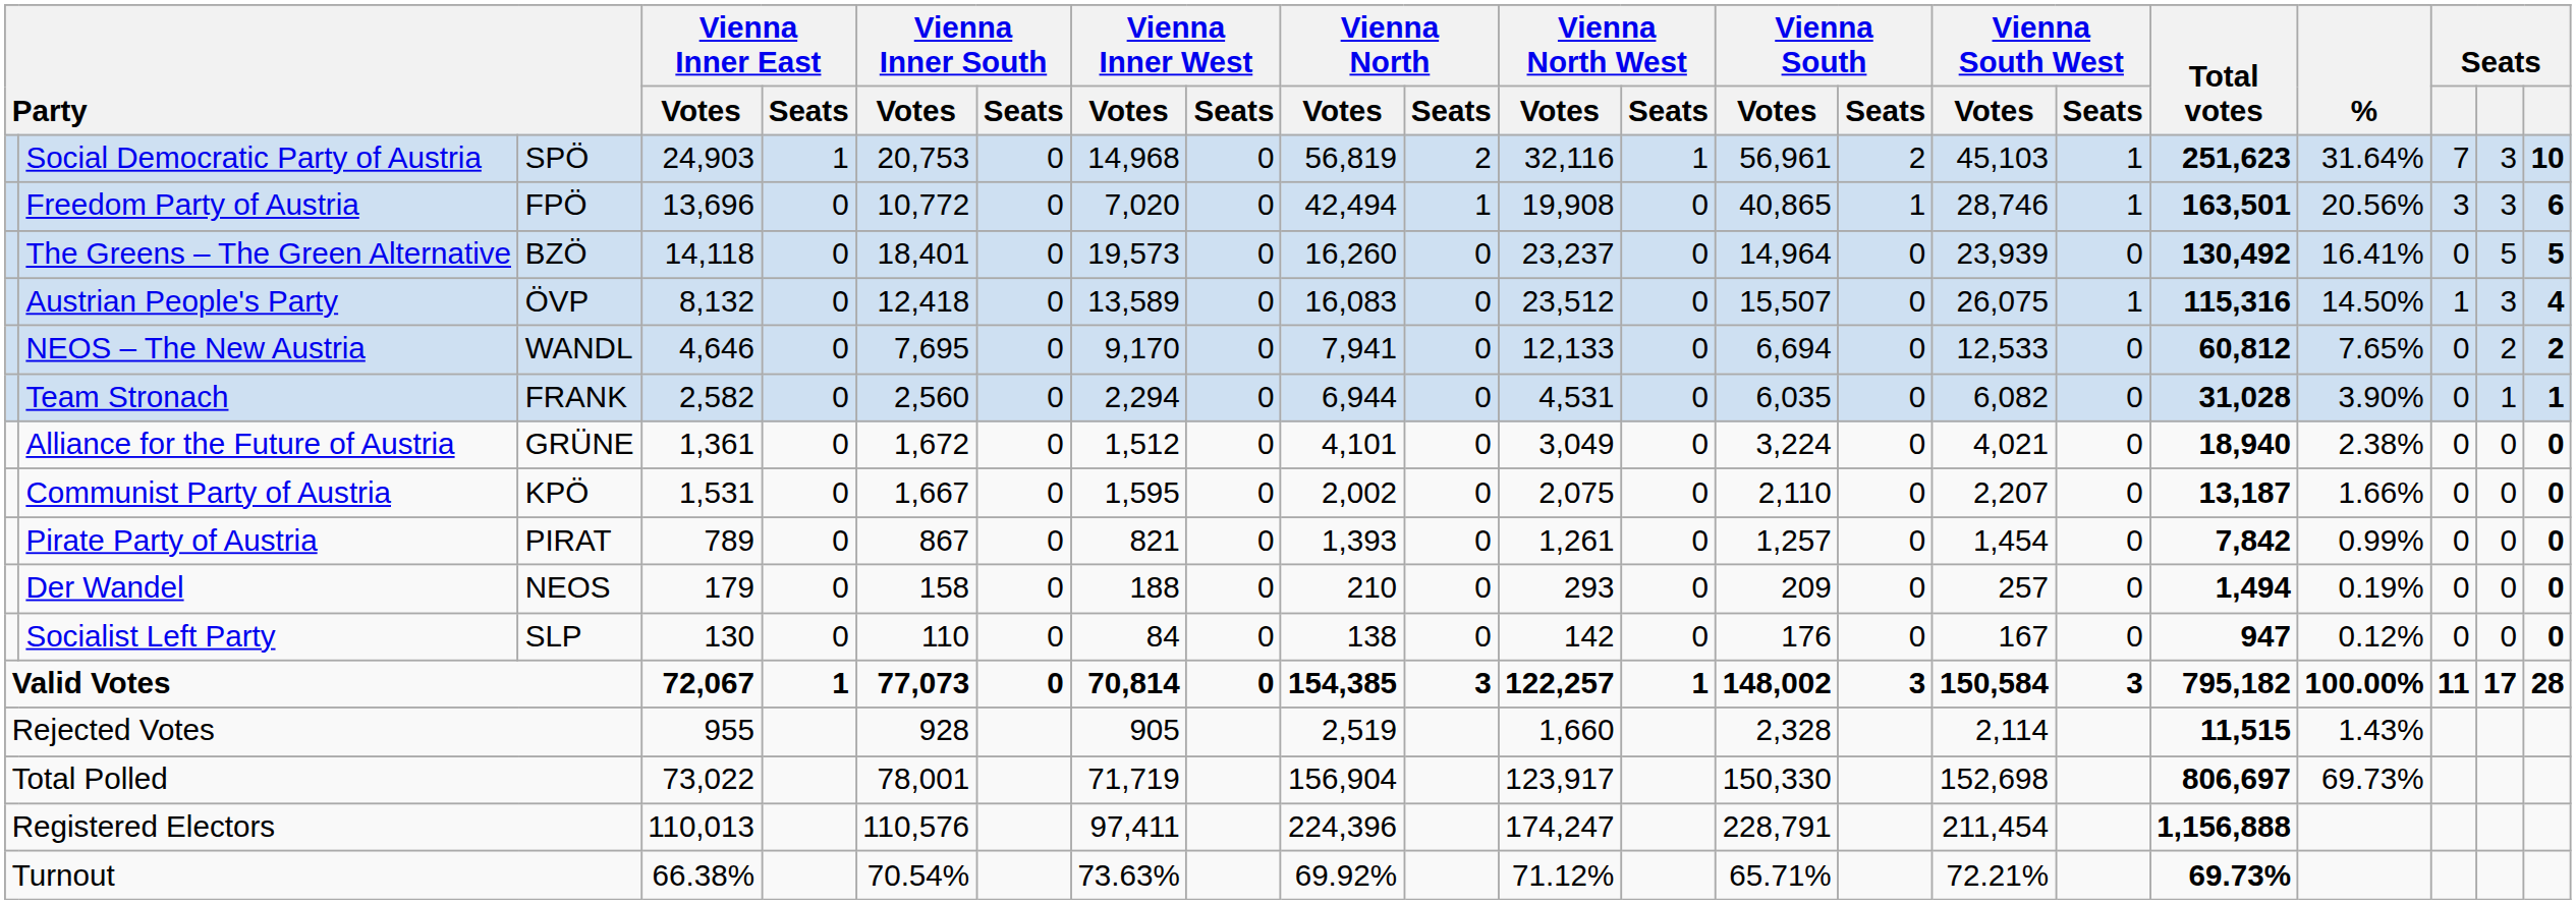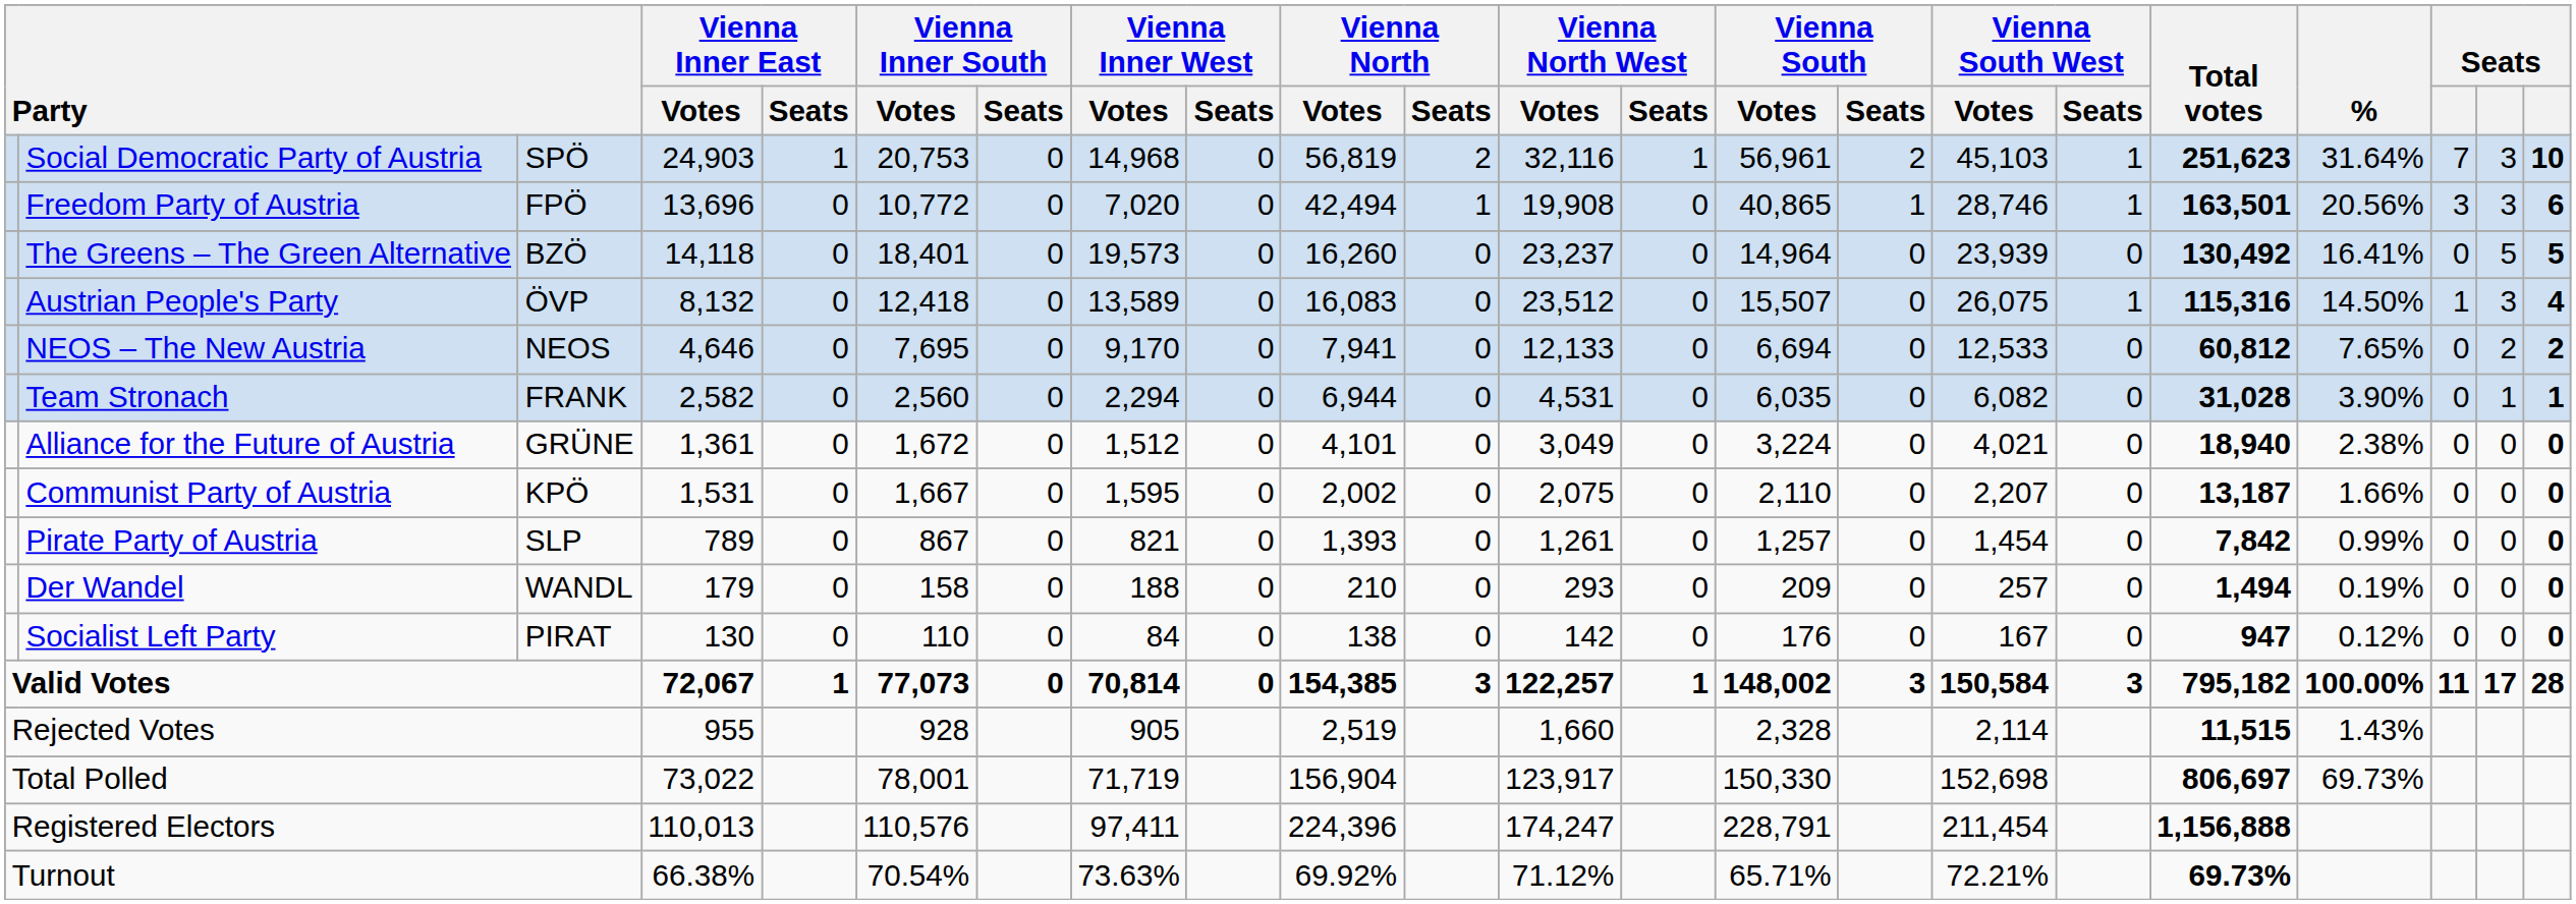NEOS – The New Austria | column 3: WANDL -> NEOS
Pirate Party of Austria | column 3: PIRAT -> SLP
Der Wandel | column 3: NEOS -> WANDL
Socialist Left Party | column 3: SLP -> PIRAT
